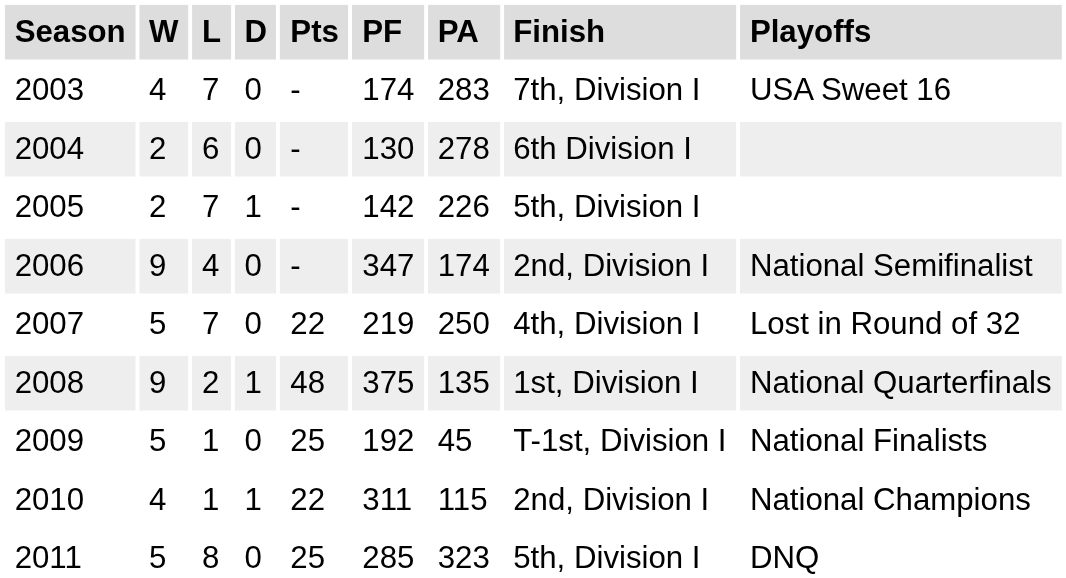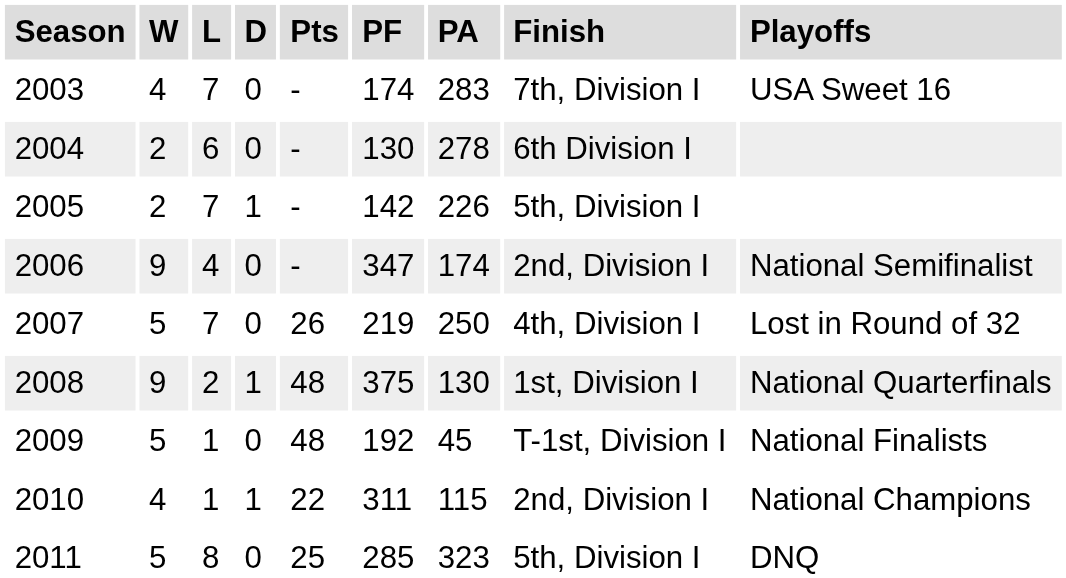2007 | Pts: 22 -> 26
2008 | PA: 135 -> 130
2009 | Pts: 25 -> 48
